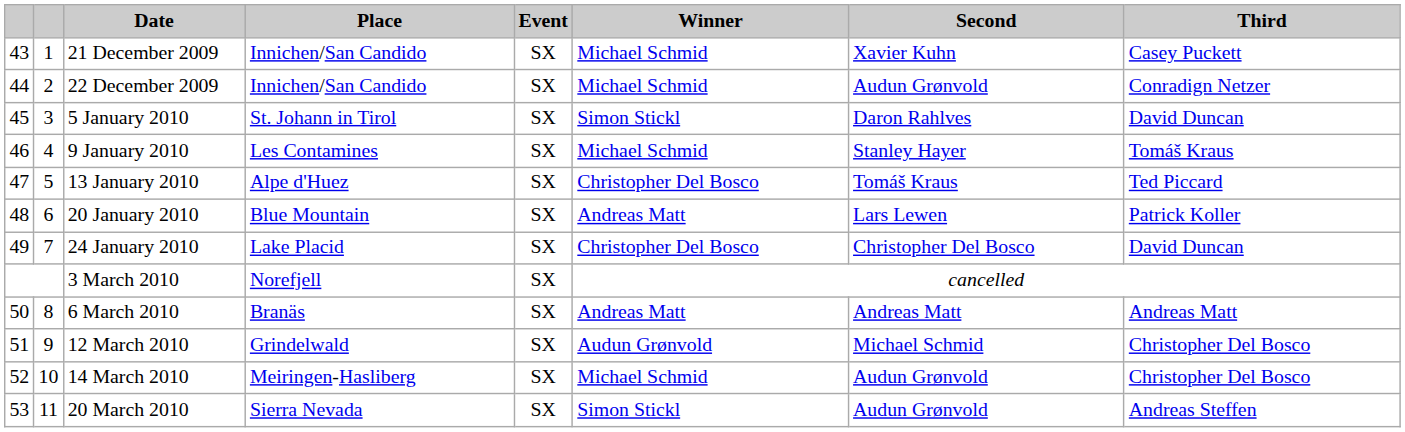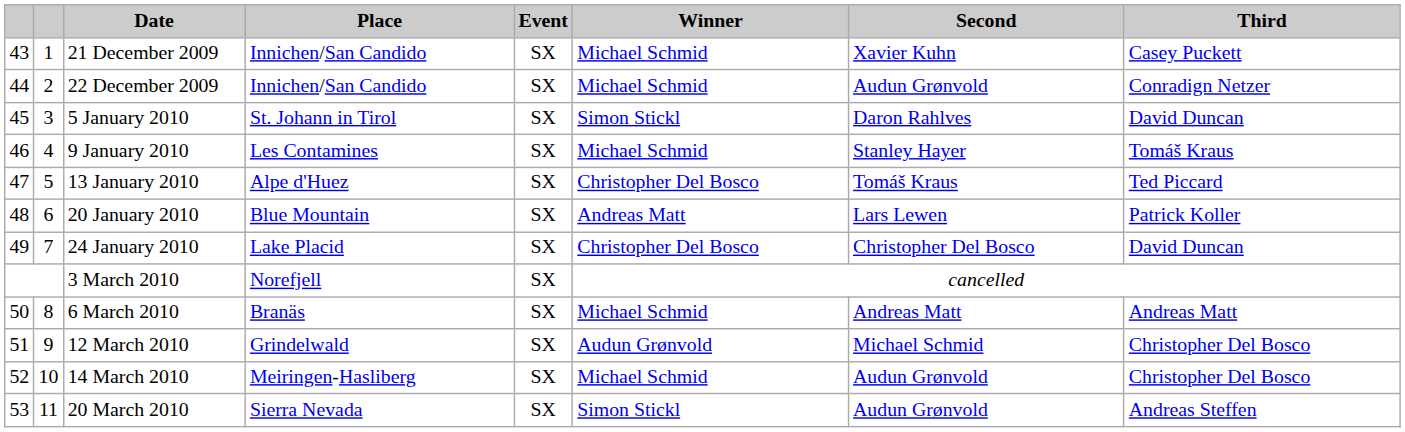6 March 2010 | Winner: Andreas Matt -> Michael Schmid
